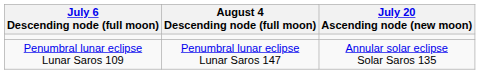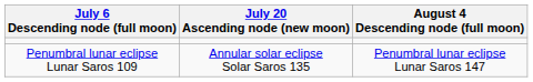columns swapped: July 20 Ascending node (new moon) <-> August 4 Descending node (full moon)
